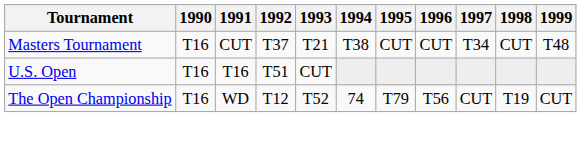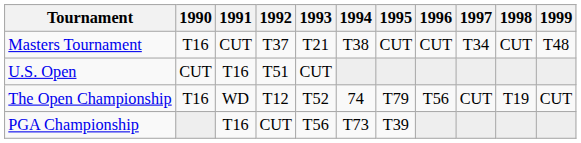U.S. Open | 1990: T16 -> CUT
+ row: PGA Championship | T16 | CUT | T56 | T73 | T39
